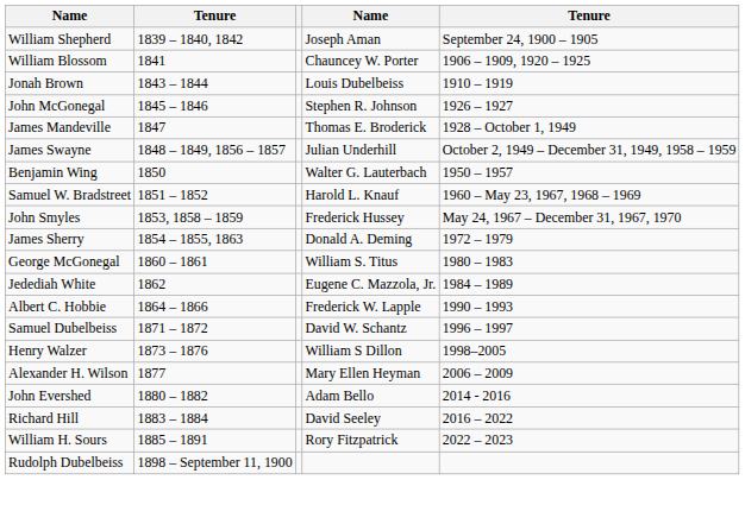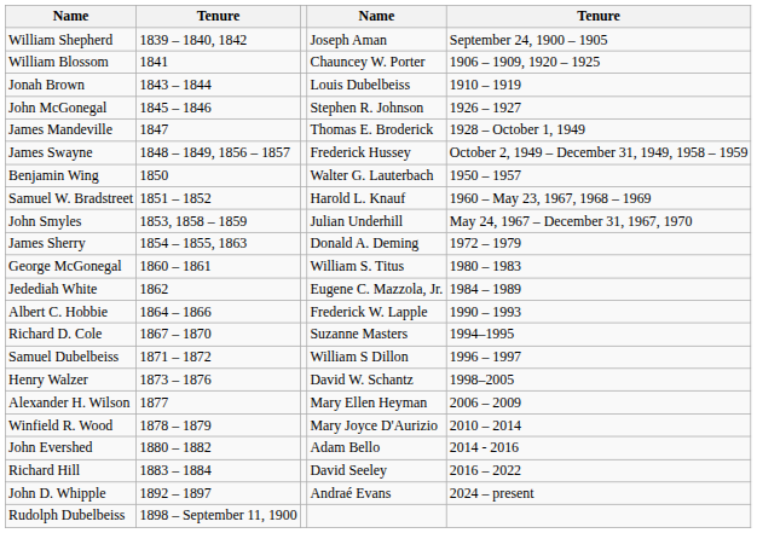James Swayne | column 4: Julian Underhill -> Frederick Hussey
John Smyles | column 4: Frederick Hussey -> Julian Underhill
+ row: Richard D. Cole | 1867 – 1870 | Suzanne Masters | 1994–1995
Samuel Dubelbeiss | column 4: David W. Schantz -> William S Dillon
Henry Walzer | column 4: William S Dillon -> David W. Schantz
+ row: Winfield R. Wood | 1878 – 1879 | Mary Joyce D'Aurizio | 2010 – 2014
- row: William H. Sours | 1885 – 1891 | Rory Fitzpatrick | 2022 – 2023
+ row: John D. Whipple | 1892 – 1897 | Andraé Evans | 2024 – present
